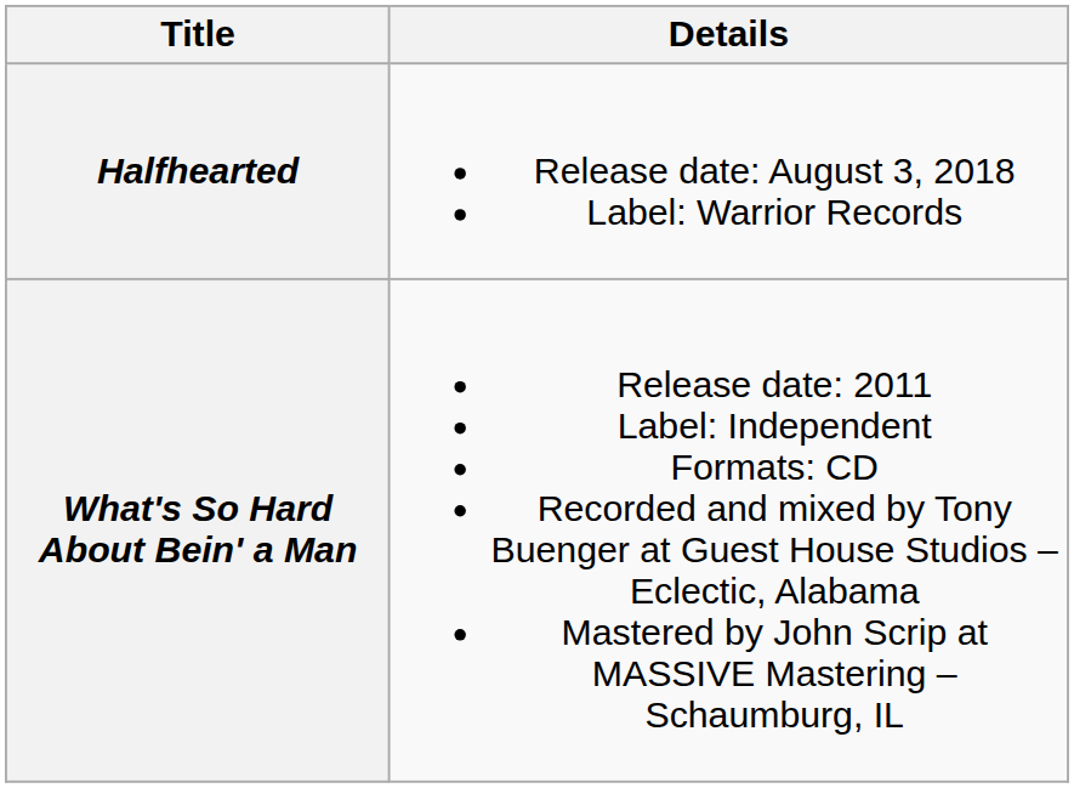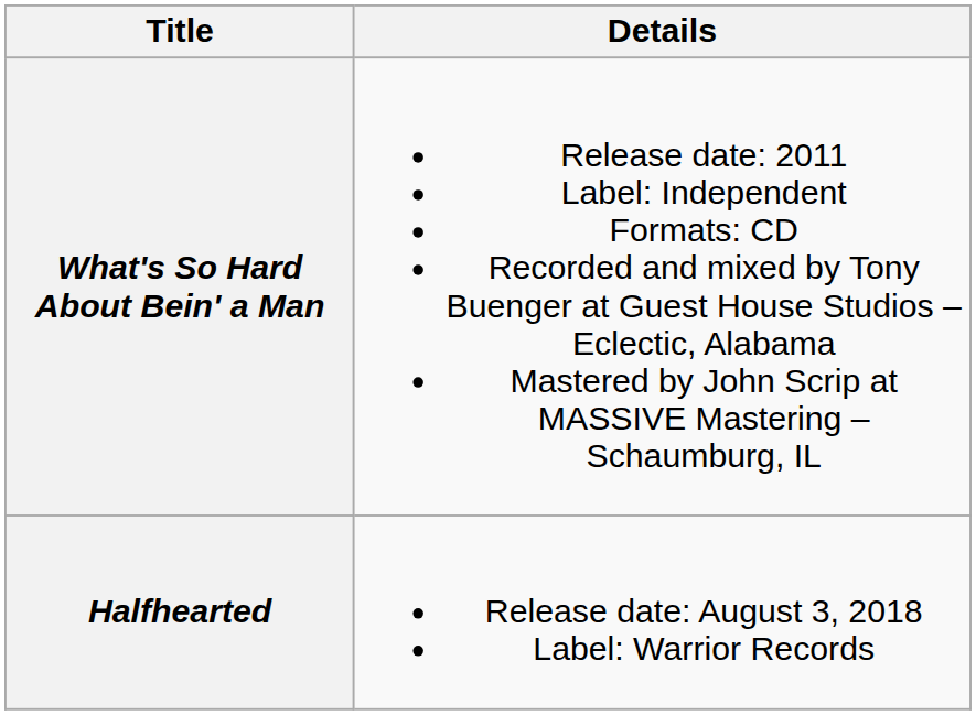rows swapped: What's So Hard About Bein' a Man <-> Halfhearted
